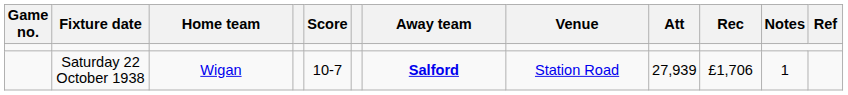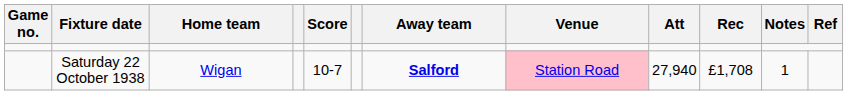Saturday 22 October 1938 | Venue: no background -> pink background
Saturday 22 October 1938 | Att: 27,939 -> 27,940
Saturday 22 October 1938 | Rec: £1,706 -> £1,708
